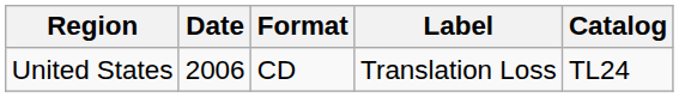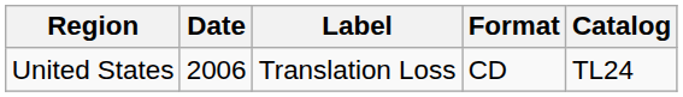columns swapped: Label <-> Format
